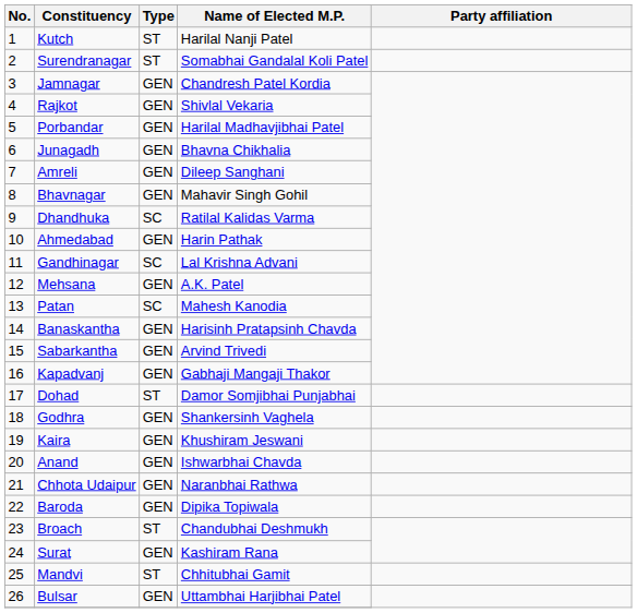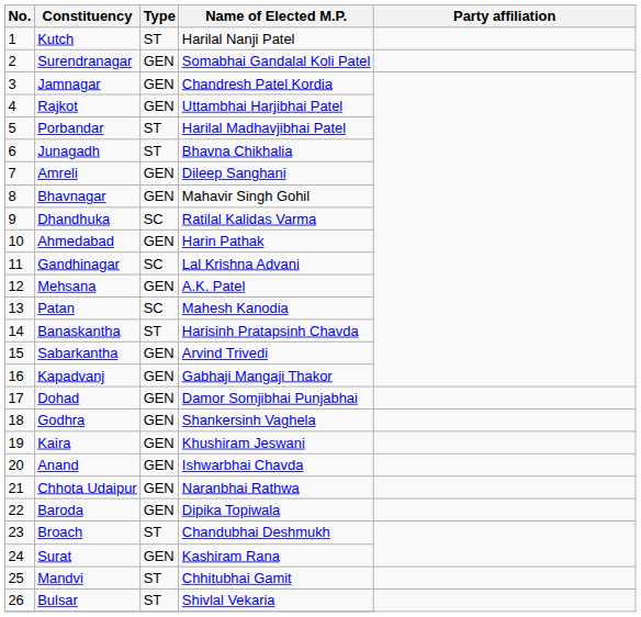Surendranagar | Type: ST -> GEN
Rajkot | Name of Elected M.P.: Shivlal Vekaria -> Uttambhai Harjibhai Patel
Porbandar | Type: GEN -> ST
Junagadh | Type: GEN -> ST
Banaskantha | Type: GEN -> ST
Dohad | Type: ST -> GEN
Bulsar | Type: GEN -> ST
Bulsar | Name of Elected M.P.: Uttambhai Harjibhai Patel -> Shivlal Vekaria
